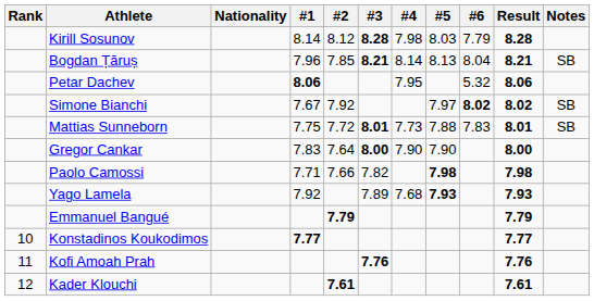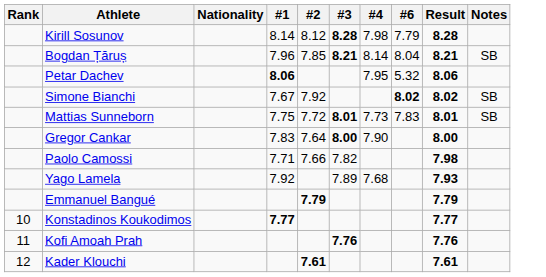- column: #5 | 8.03 | 8.13 | 7.97 | 7.88 | 7.90 | 7.98 | 7.93
